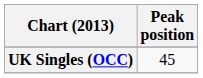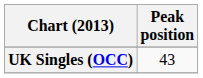UK Singles (OCC) | Peak position: 45 -> 43
